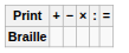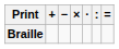+ column: ·
